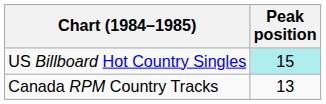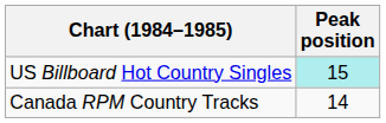Canada RPM Country Tracks | Peak position: 13 -> 14
